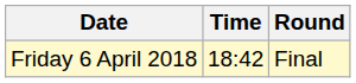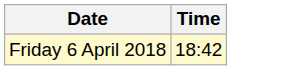- column: Round | Final
